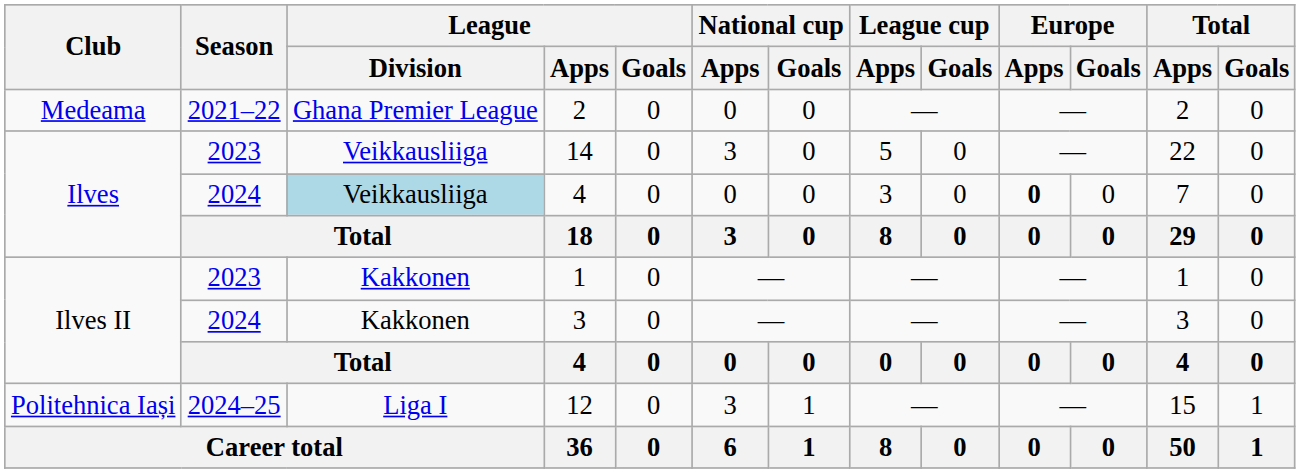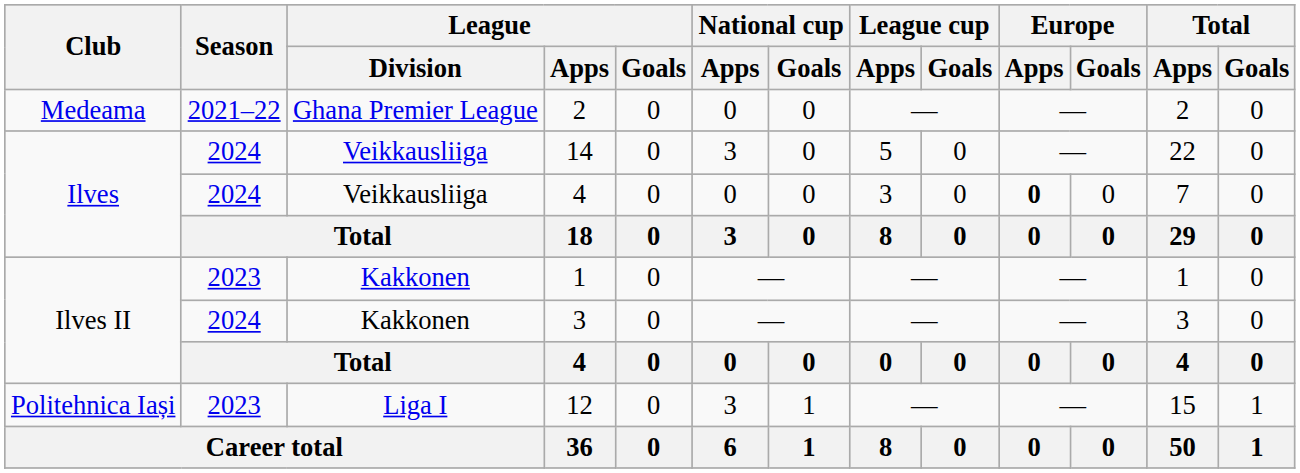14 | Season: 2023 -> 2024
Ilves / 4 | League / Division: lightblue background -> no background
12 | Season: 2024–25 -> 2023
